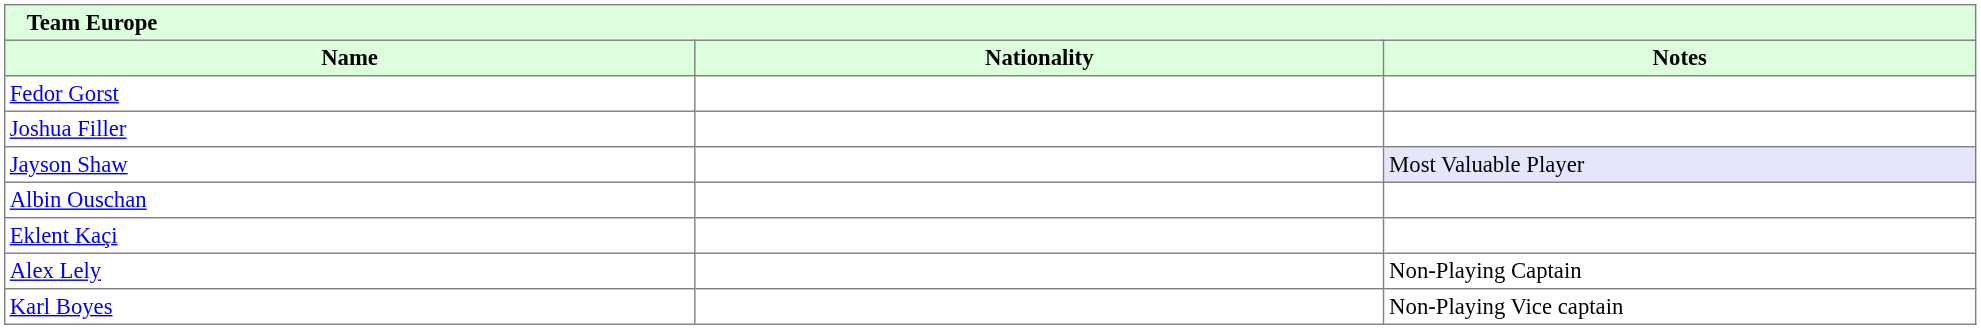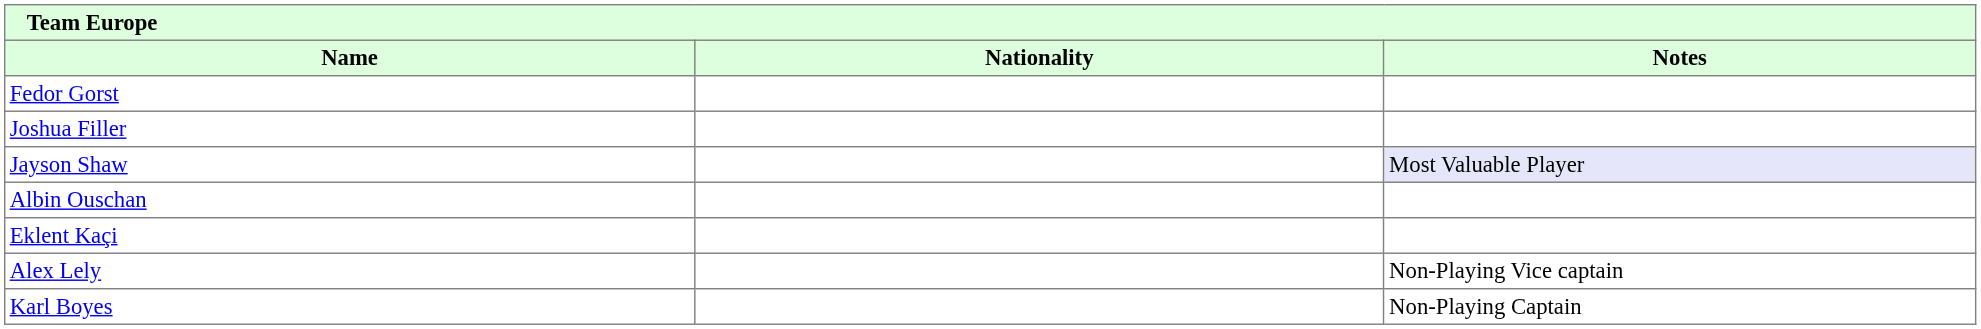Alex Lely | Notes: Non-Playing Captain -> Non-Playing Vice captain
Karl Boyes | Notes: Non-Playing Vice captain -> Non-Playing Captain
